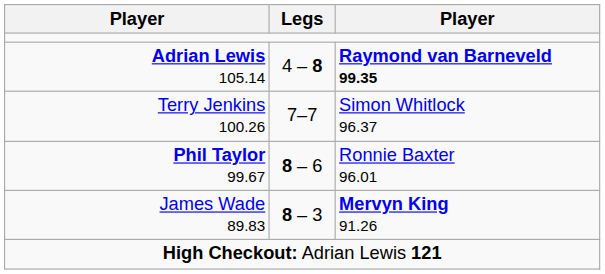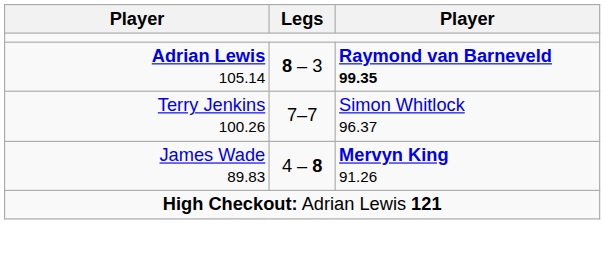Adrian Lewis 105.14 | Legs: 4 – 8 -> 8 – 3
- row: Phil Taylor 99.67 | 8 – 6 | Ronnie Baxter 96.01
James Wade 89.83 | Legs: 8 – 3 -> 4 – 8
